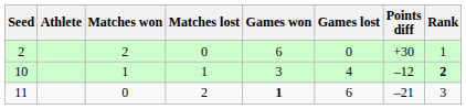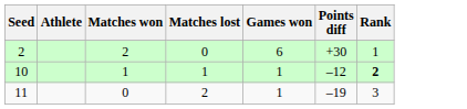- column: Games lost | 0 | 4 | 6
10 | Games won: 3 -> 1
11 | Games won: bold -> normal
11 | Points diff: –21 -> –19
